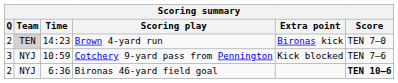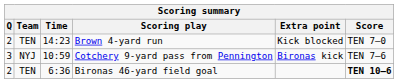Brown 4-yard run | Team: lightgrey background -> no background
Brown 4-yard run | Extra point: Bironas kick -> Kick blocked
Cotchery 9-yard pass from Pennington | Extra point: Kick blocked -> Bironas kick
Bironas 46-yard field goal | Team: NYJ -> TEN
